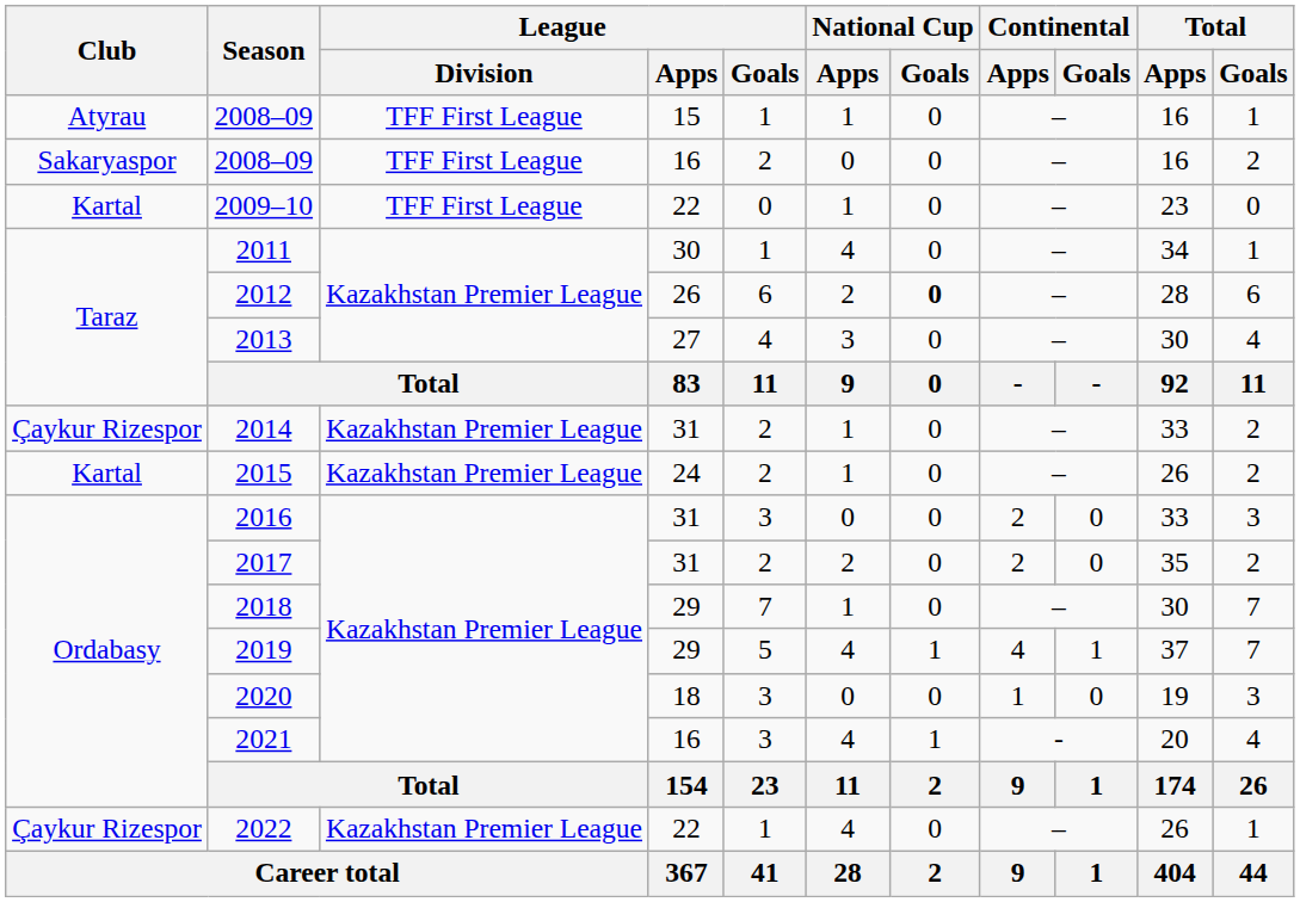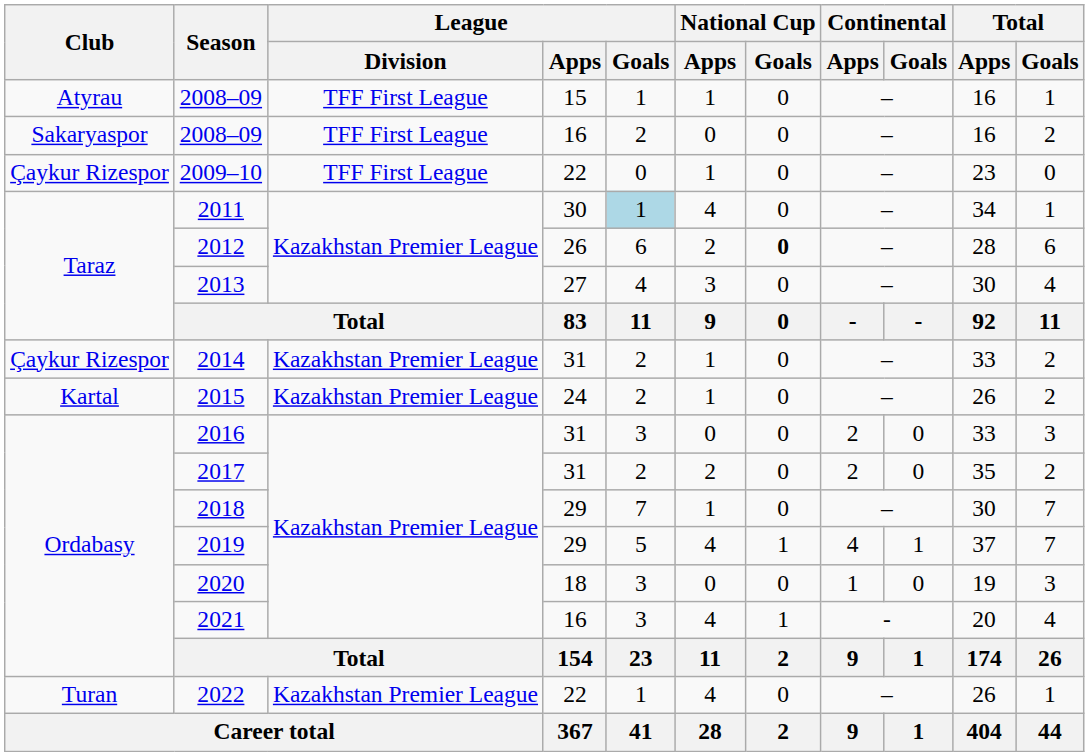2009–10 | Club: Kartal -> Çaykur Rizespor
2011 | League / Goals: no background -> lightblue background
2022 | Club: Çaykur Rizespor -> Turan
